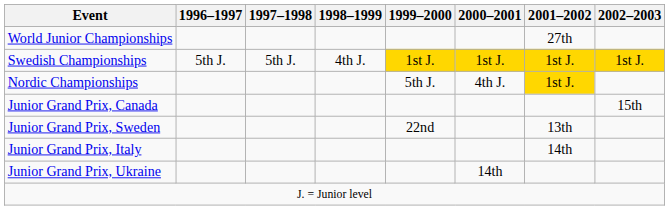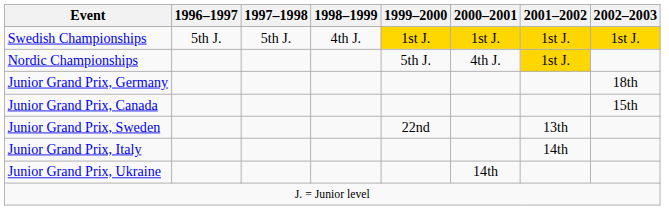- row: World Junior Championships | 27th
+ row: Junior Grand Prix, Germany | 18th
